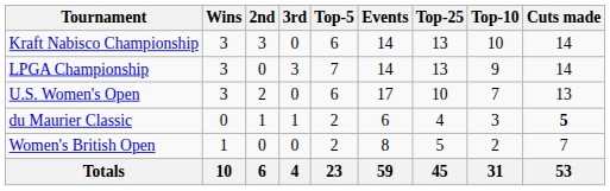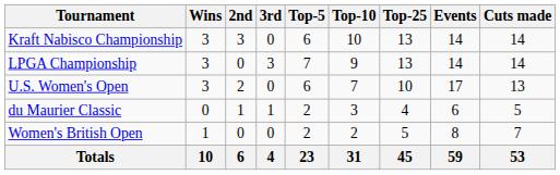columns swapped: Top-10 <-> Events
du Maurier Classic | Cuts made: bold -> normal
